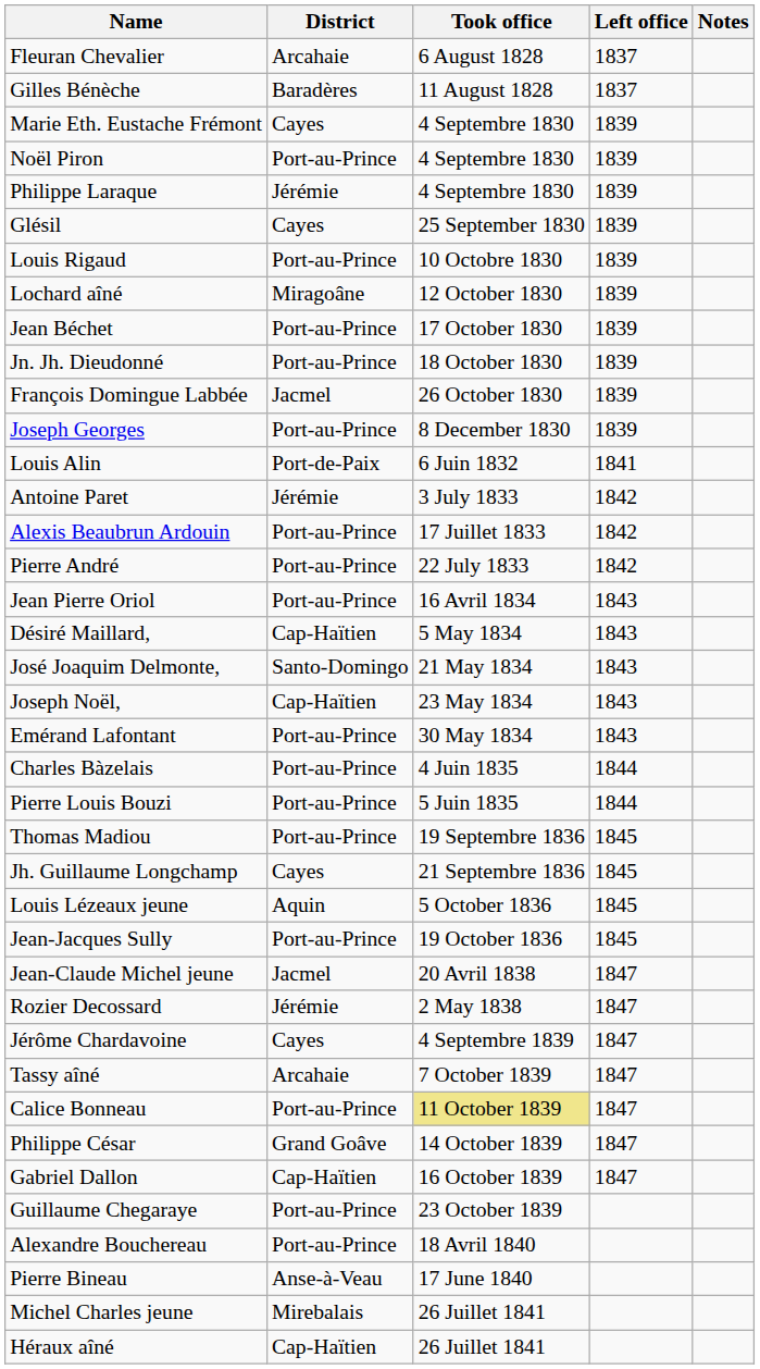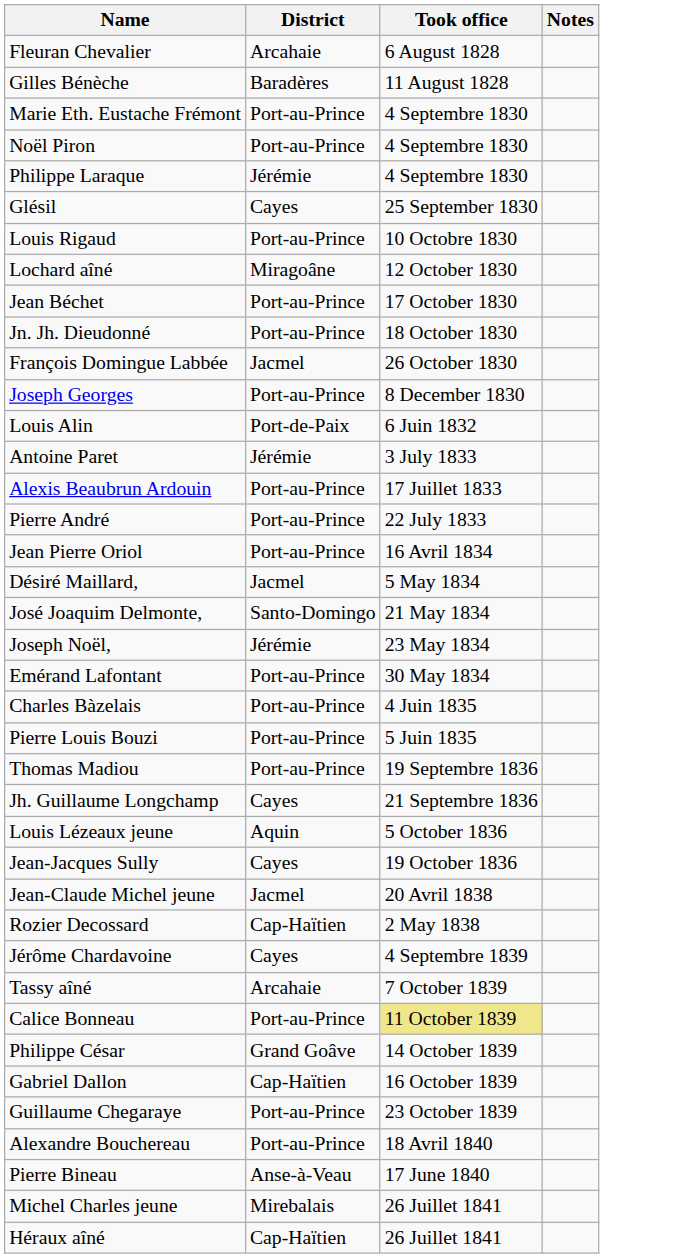- column: Left office | 1837 | 1837 | 1839 | 1839 | 1839 | 1839 | 1839 | 1839 | 1839 | 1839 | 1839 | 1839 | 1841 | 1842 | 1842 | 1842 | 1843 | 1843 | 1843 | 1843 | 1843 | 1844 | 1844 | 1845 | 1845 | 1845 | 1845 | 1847 | 1847 | 1847 | 1847 | 1847 | 1847 | 1847
Marie Eth. Eustache Frémont | District: Cayes -> Port-au-Prince
Désiré Maillard, | District: Cap-Haïtien -> Jacmel
Joseph Noël, | District: Cap-Haïtien -> Jérémie
Jean-Jacques Sully | District: Port-au-Prince -> Cayes
Rozier Decossard | District: Jérémie -> Cap-Haïtien
